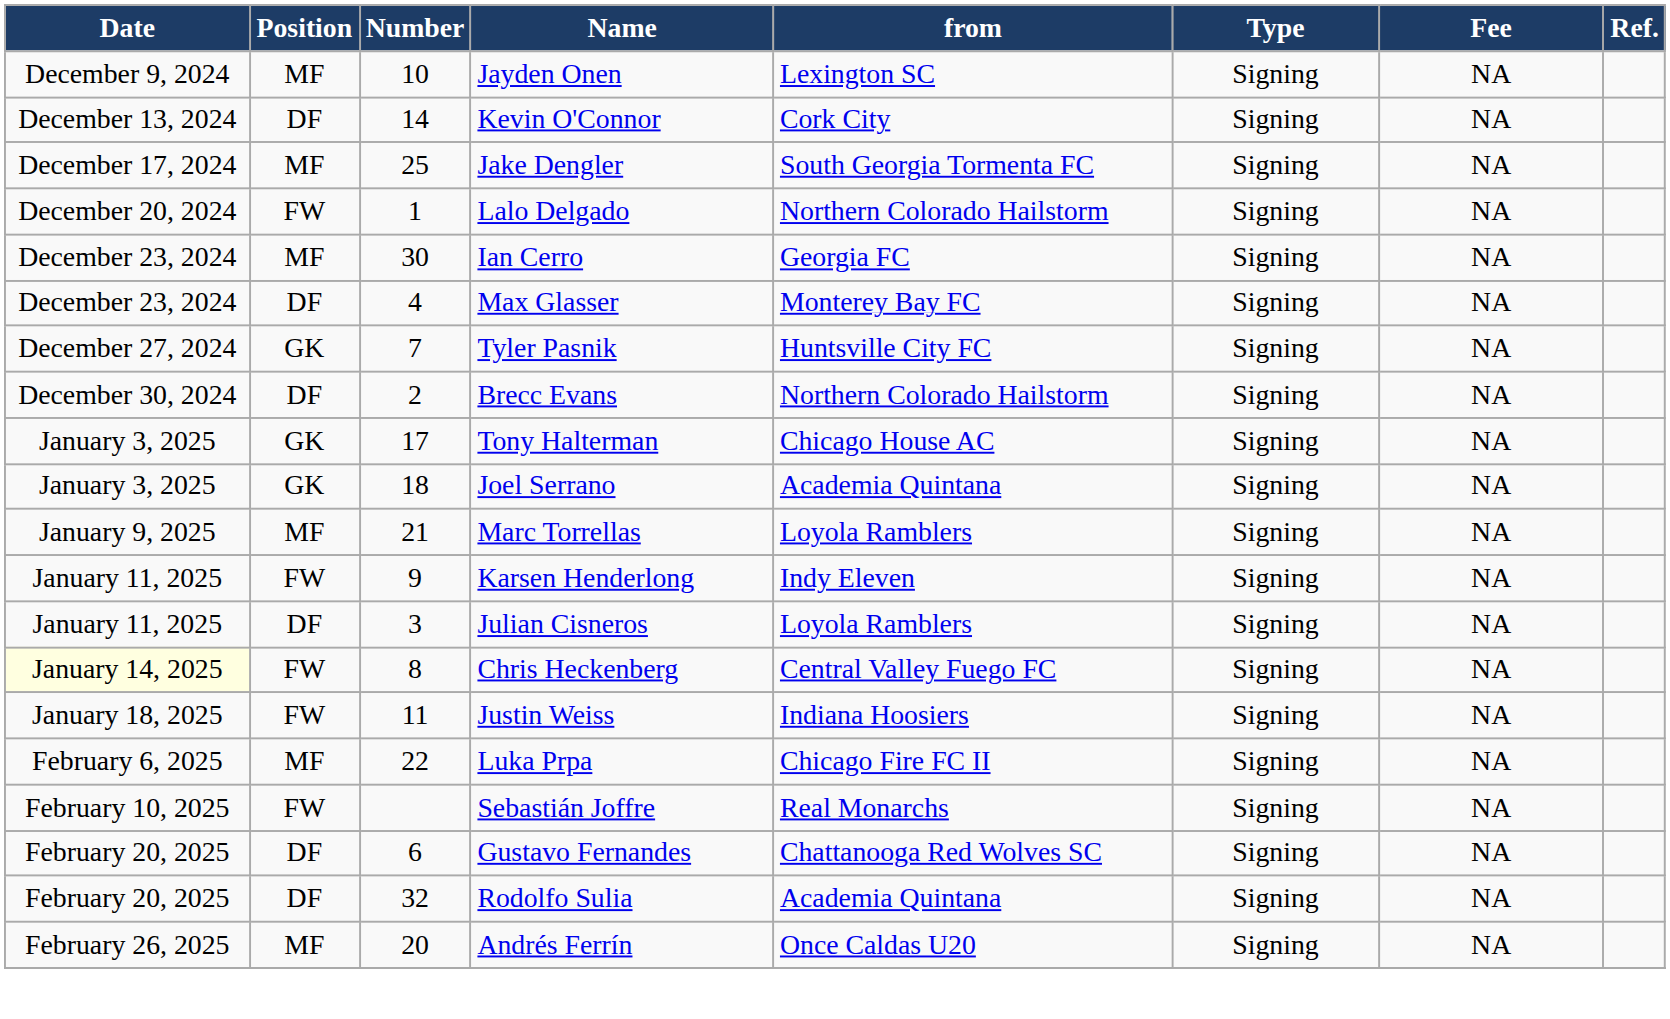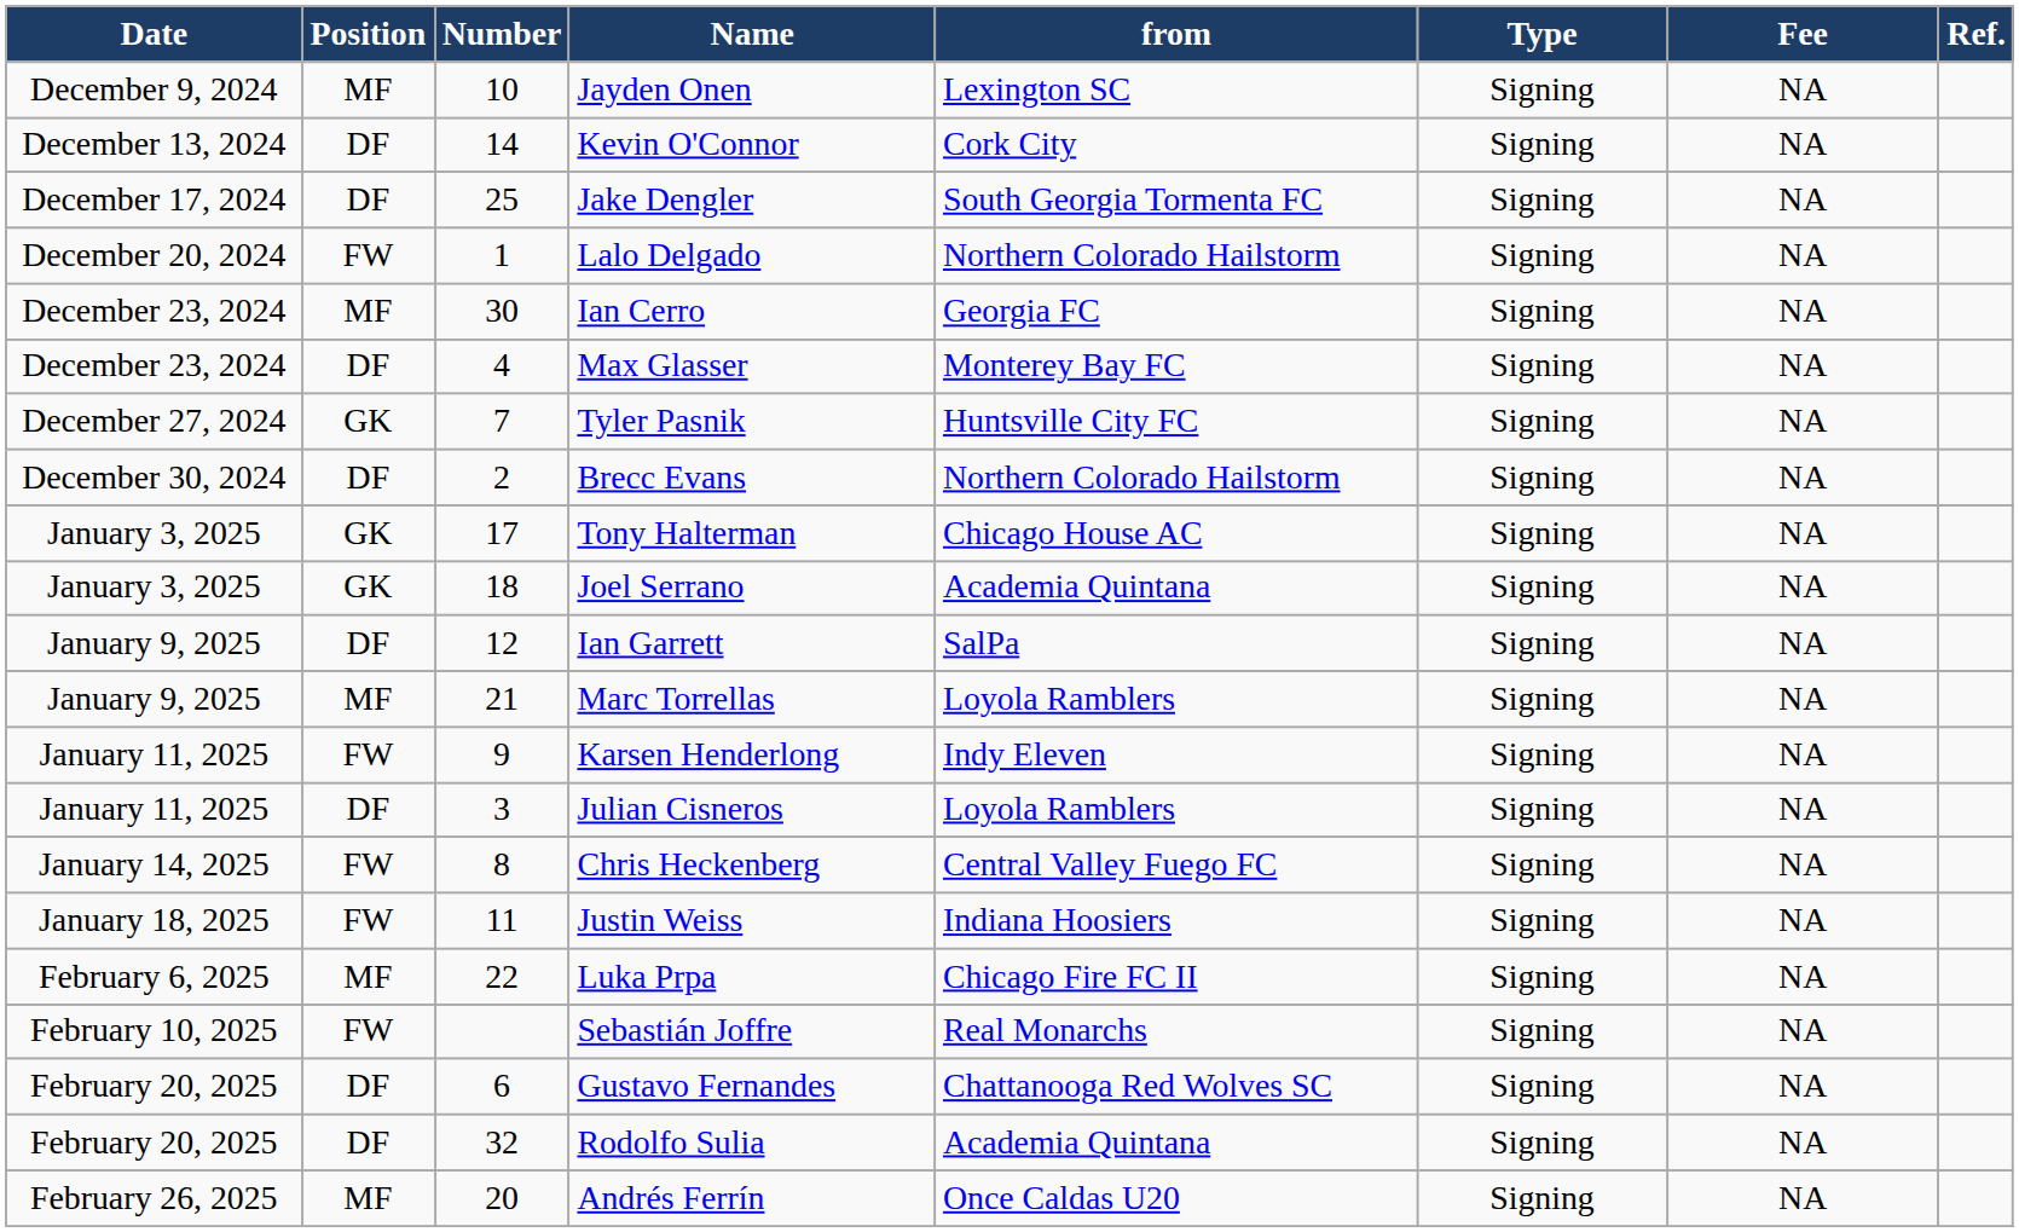Jake Dengler | Position: MF -> DF
+ row: January 9, 2025 | DF | 12 | Ian Garrett | SalPa | Signing | NA
Chris Heckenberg | Date: lightyellow background -> no background
